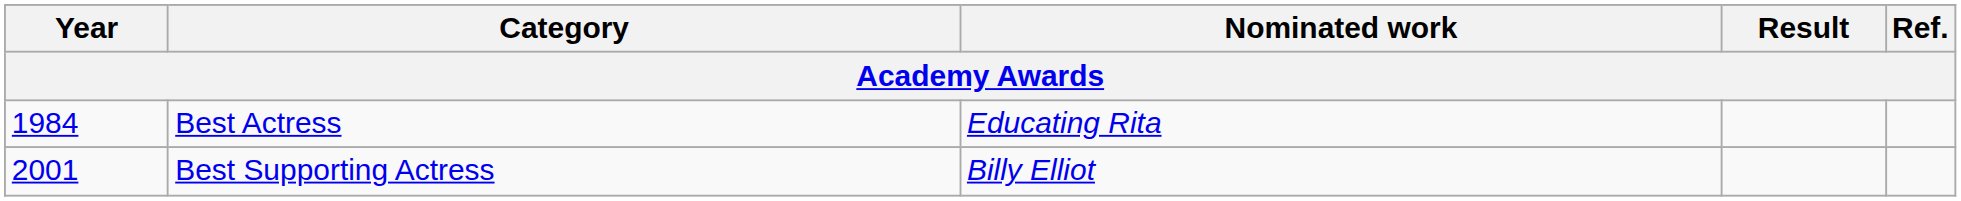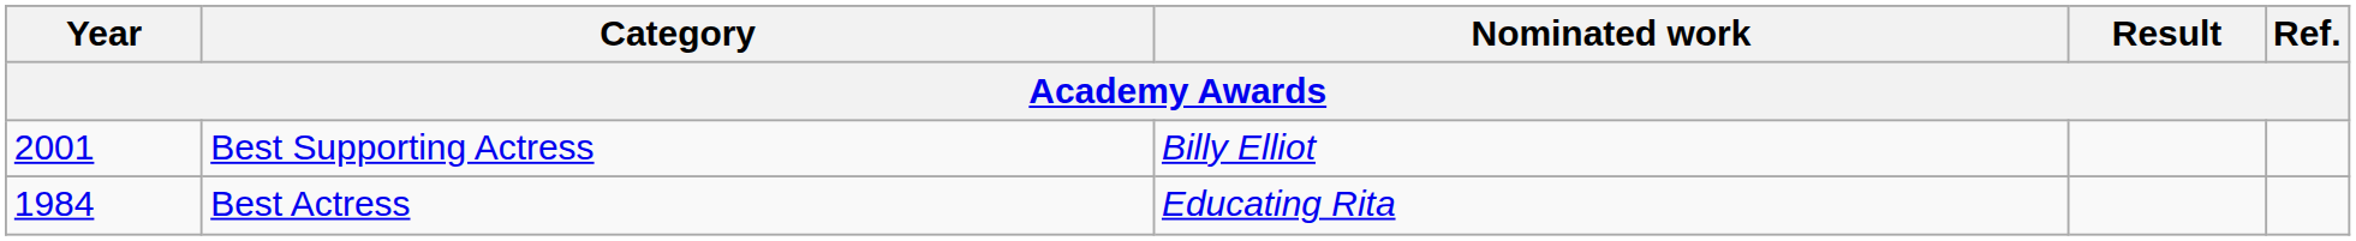rows swapped: Best Actress <-> Best Supporting Actress
